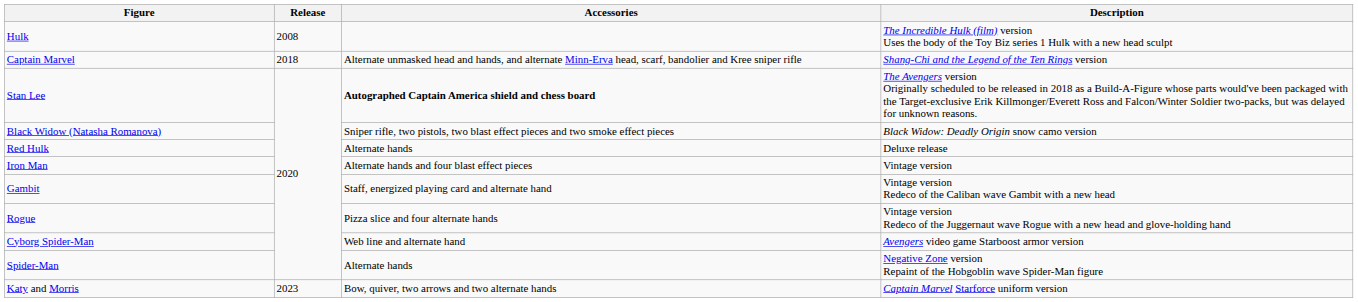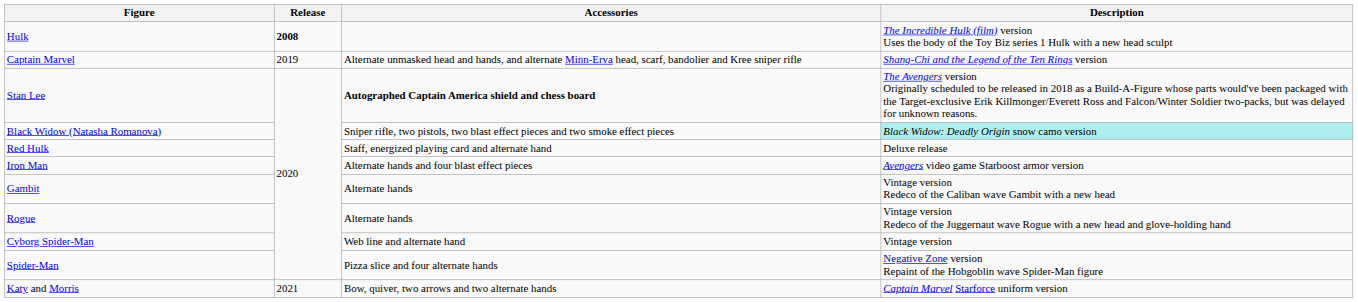Hulk | Release: normal -> bold
Captain Marvel | Release: 2018 -> 2019
Black Widow (Natasha Romanova) | Description: no background -> paleturquoise background
Red Hulk | Accessories: Alternate hands -> Staff, energized playing card and alternate hand
Iron Man | Description: Vintage version -> Avengers video game Starboost armor version
Gambit | Accessories: Staff, energized playing card and alternate hand -> Alternate hands
Rogue | Accessories: Pizza slice and four alternate hands -> Alternate hands
Cyborg Spider-Man | Description: Avengers video game Starboost armor version -> Vintage version
Spider-Man | Accessories: Alternate hands -> Pizza slice and four alternate hands
Katy and Morris | Release: 2023 -> 2021
